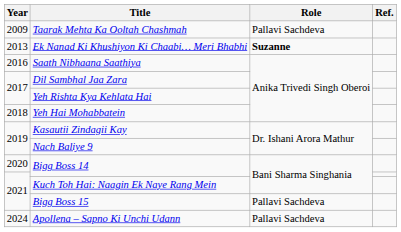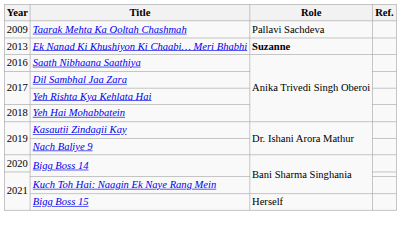Bigg Boss 15 | Role: Pallavi Sachdeva -> Herself
- row: 2024 | Apollena – Sapno Ki Unchi Udann | Pallavi Sachdeva
